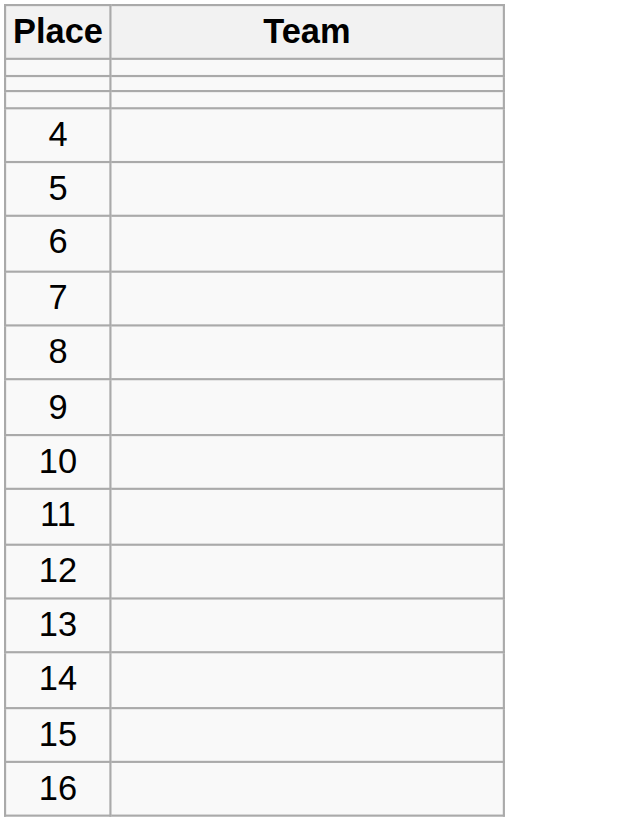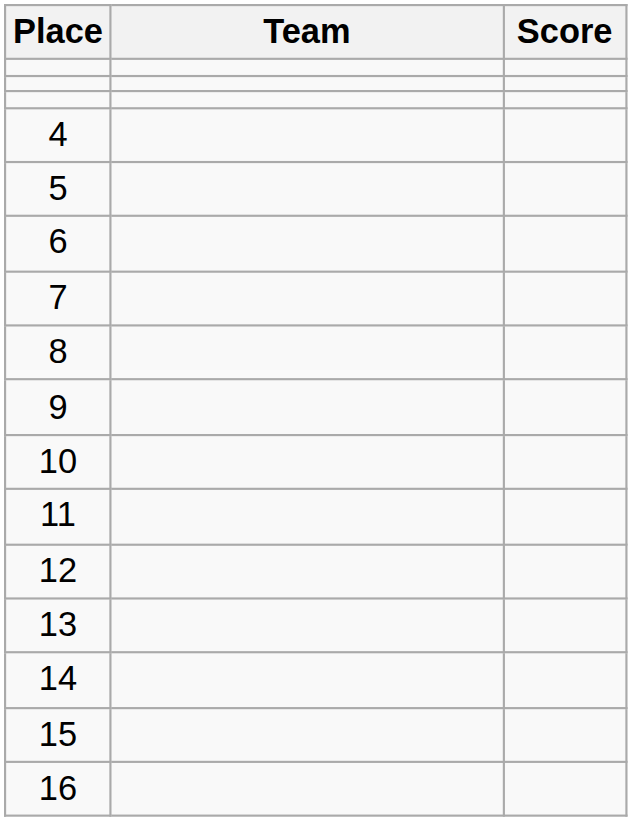+ column: Score
